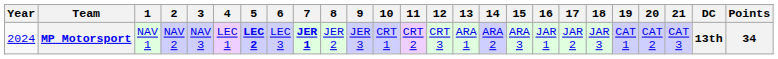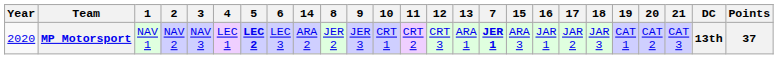columns swapped: 7 <-> 14
MP Motorsport | Year: 2024 -> 2020
MP Motorsport | Points: 34 -> 37
